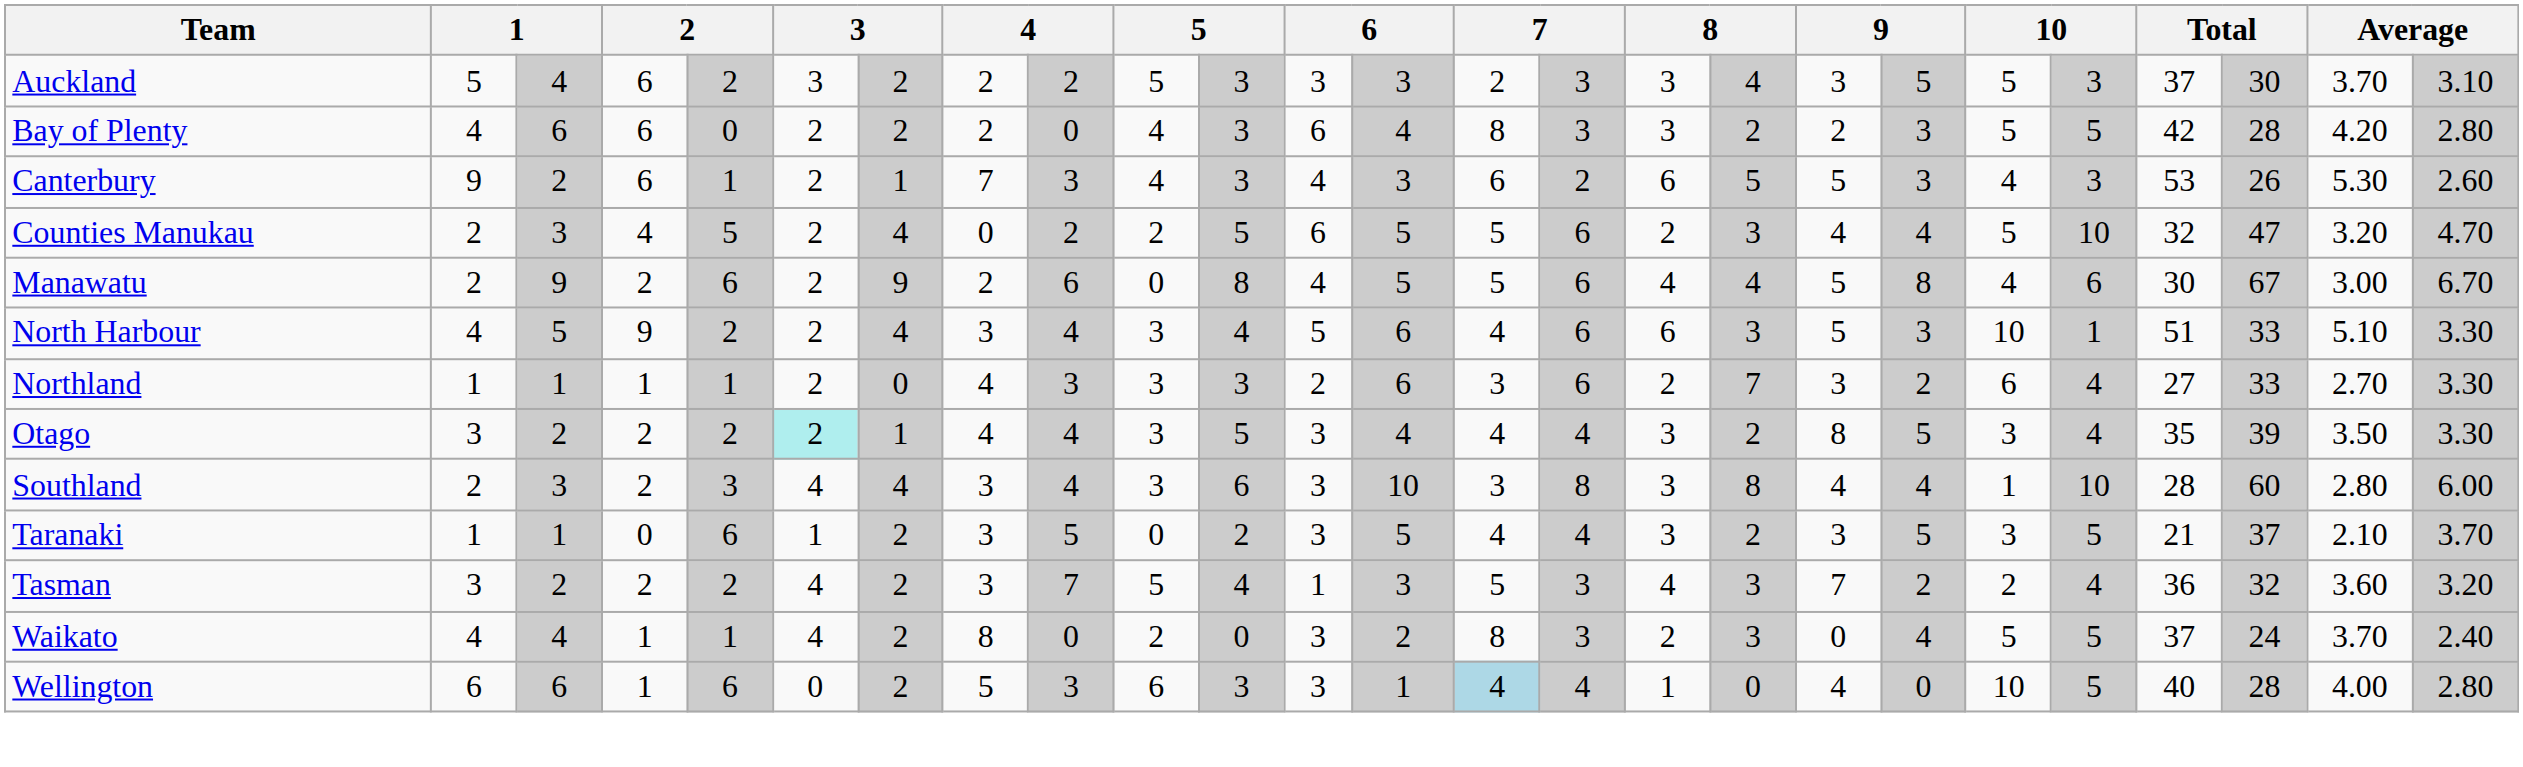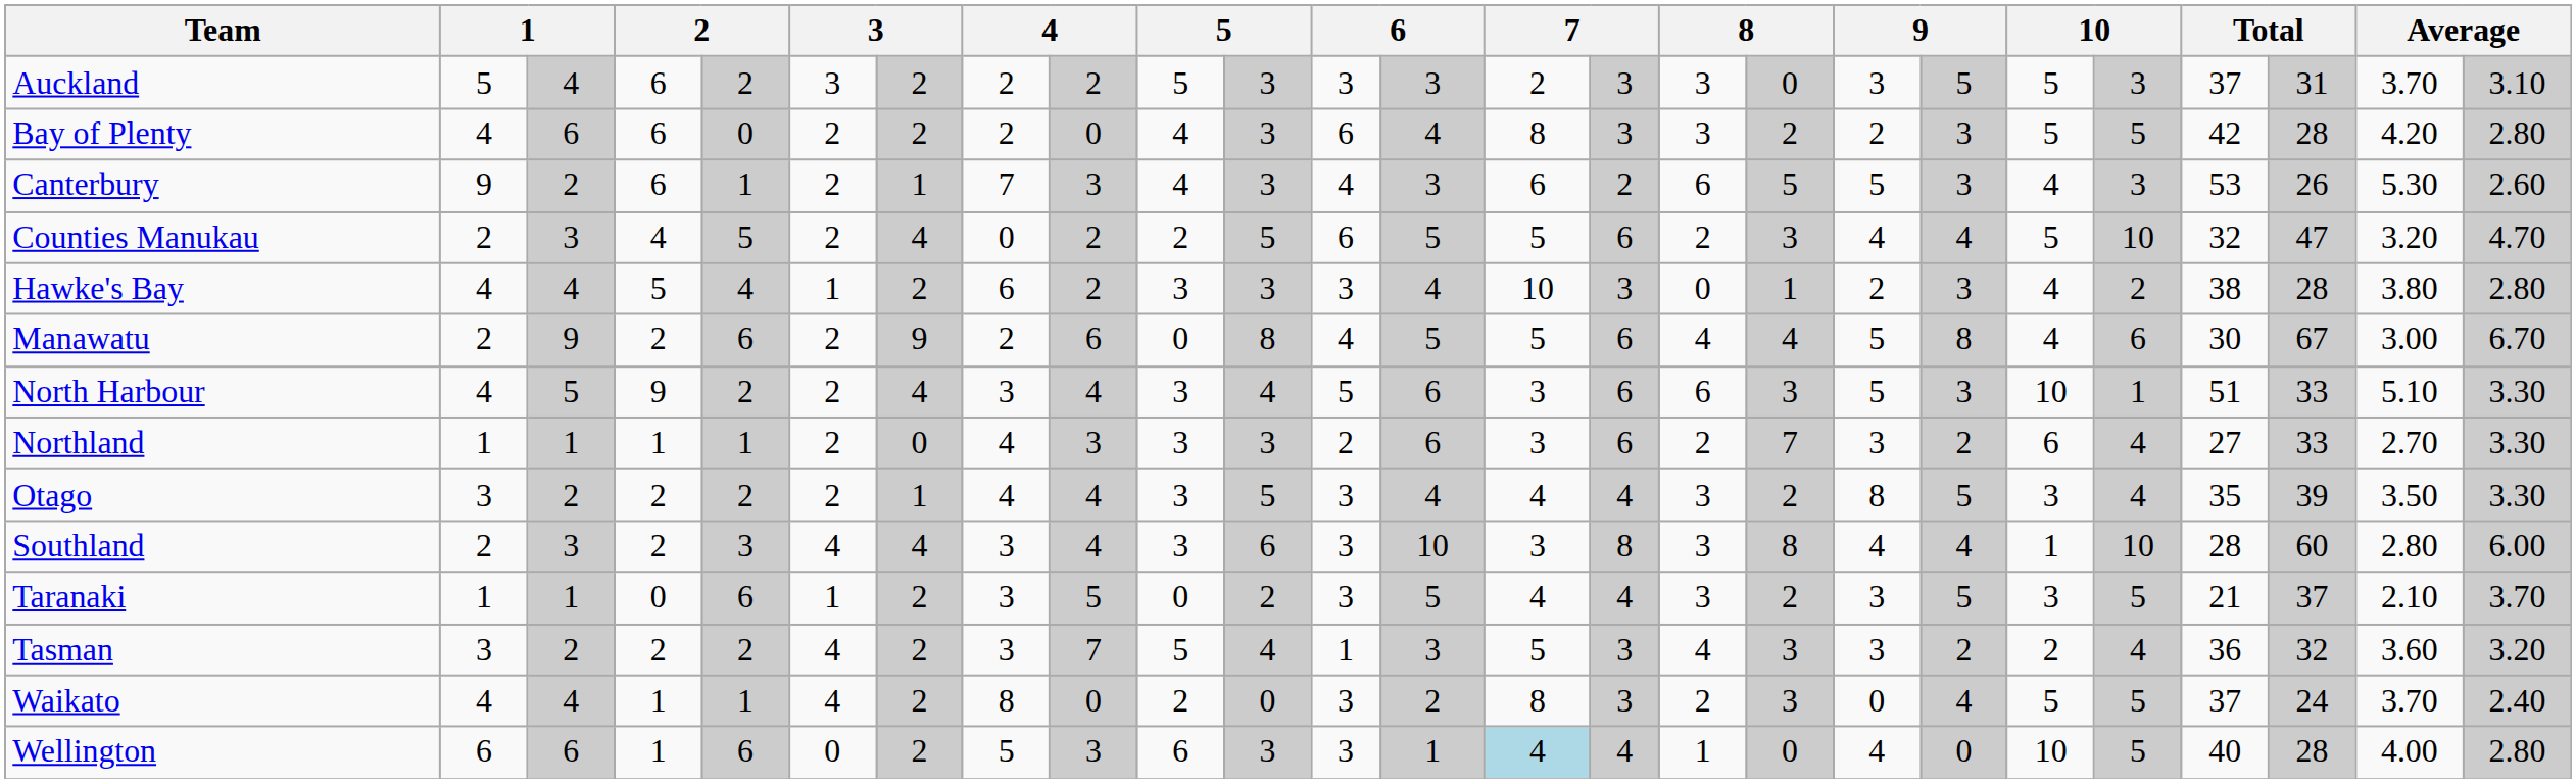Auckland | column 17: 4 -> 0
Auckland | column 23: 30 -> 31
+ row: Hawke's Bay | 4 | 4 | 5 | 4 | 1 | 2 | 6 | 2 | 3 | 3 | 3 | 4 | 10 | 3 | 0 | 1 | 2 | 3 | 4 | 2 | 38 | 28 | 3.80 | 2.80
North Harbour | column 14: 4 -> 3
Otago | column 6: paleturquoise background -> no background
Tasman | column 18: 7 -> 3
